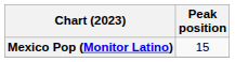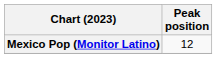Mexico Pop (Monitor Latino) | Peak position: 15 -> 12
